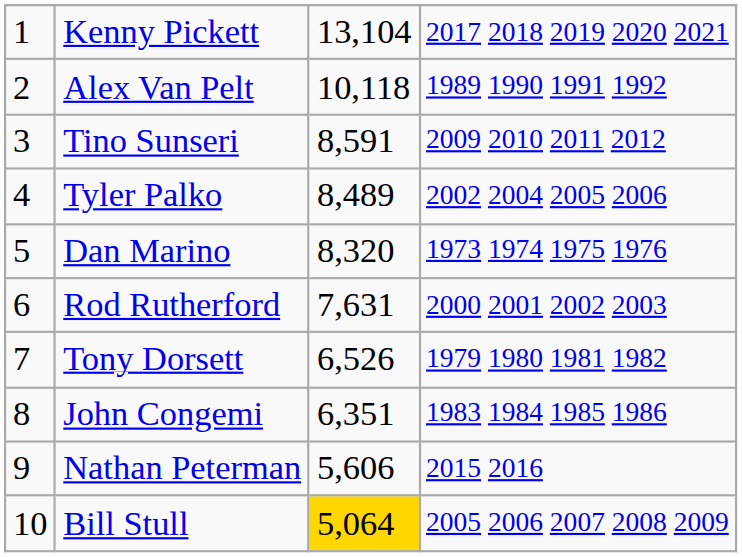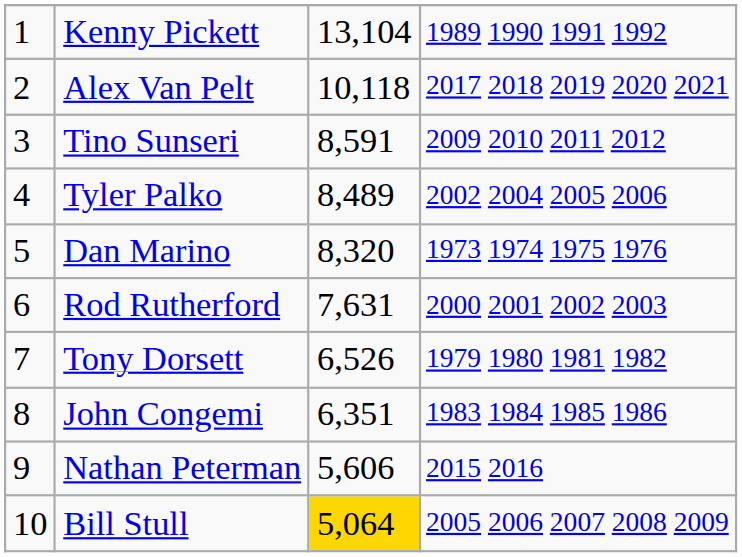Kenny Pickett | column 4: 2017 2018 2019 2020 2021 -> 1989 1990 1991 1992
Alex Van Pelt | column 4: 1989 1990 1991 1992 -> 2017 2018 2019 2020 2021
